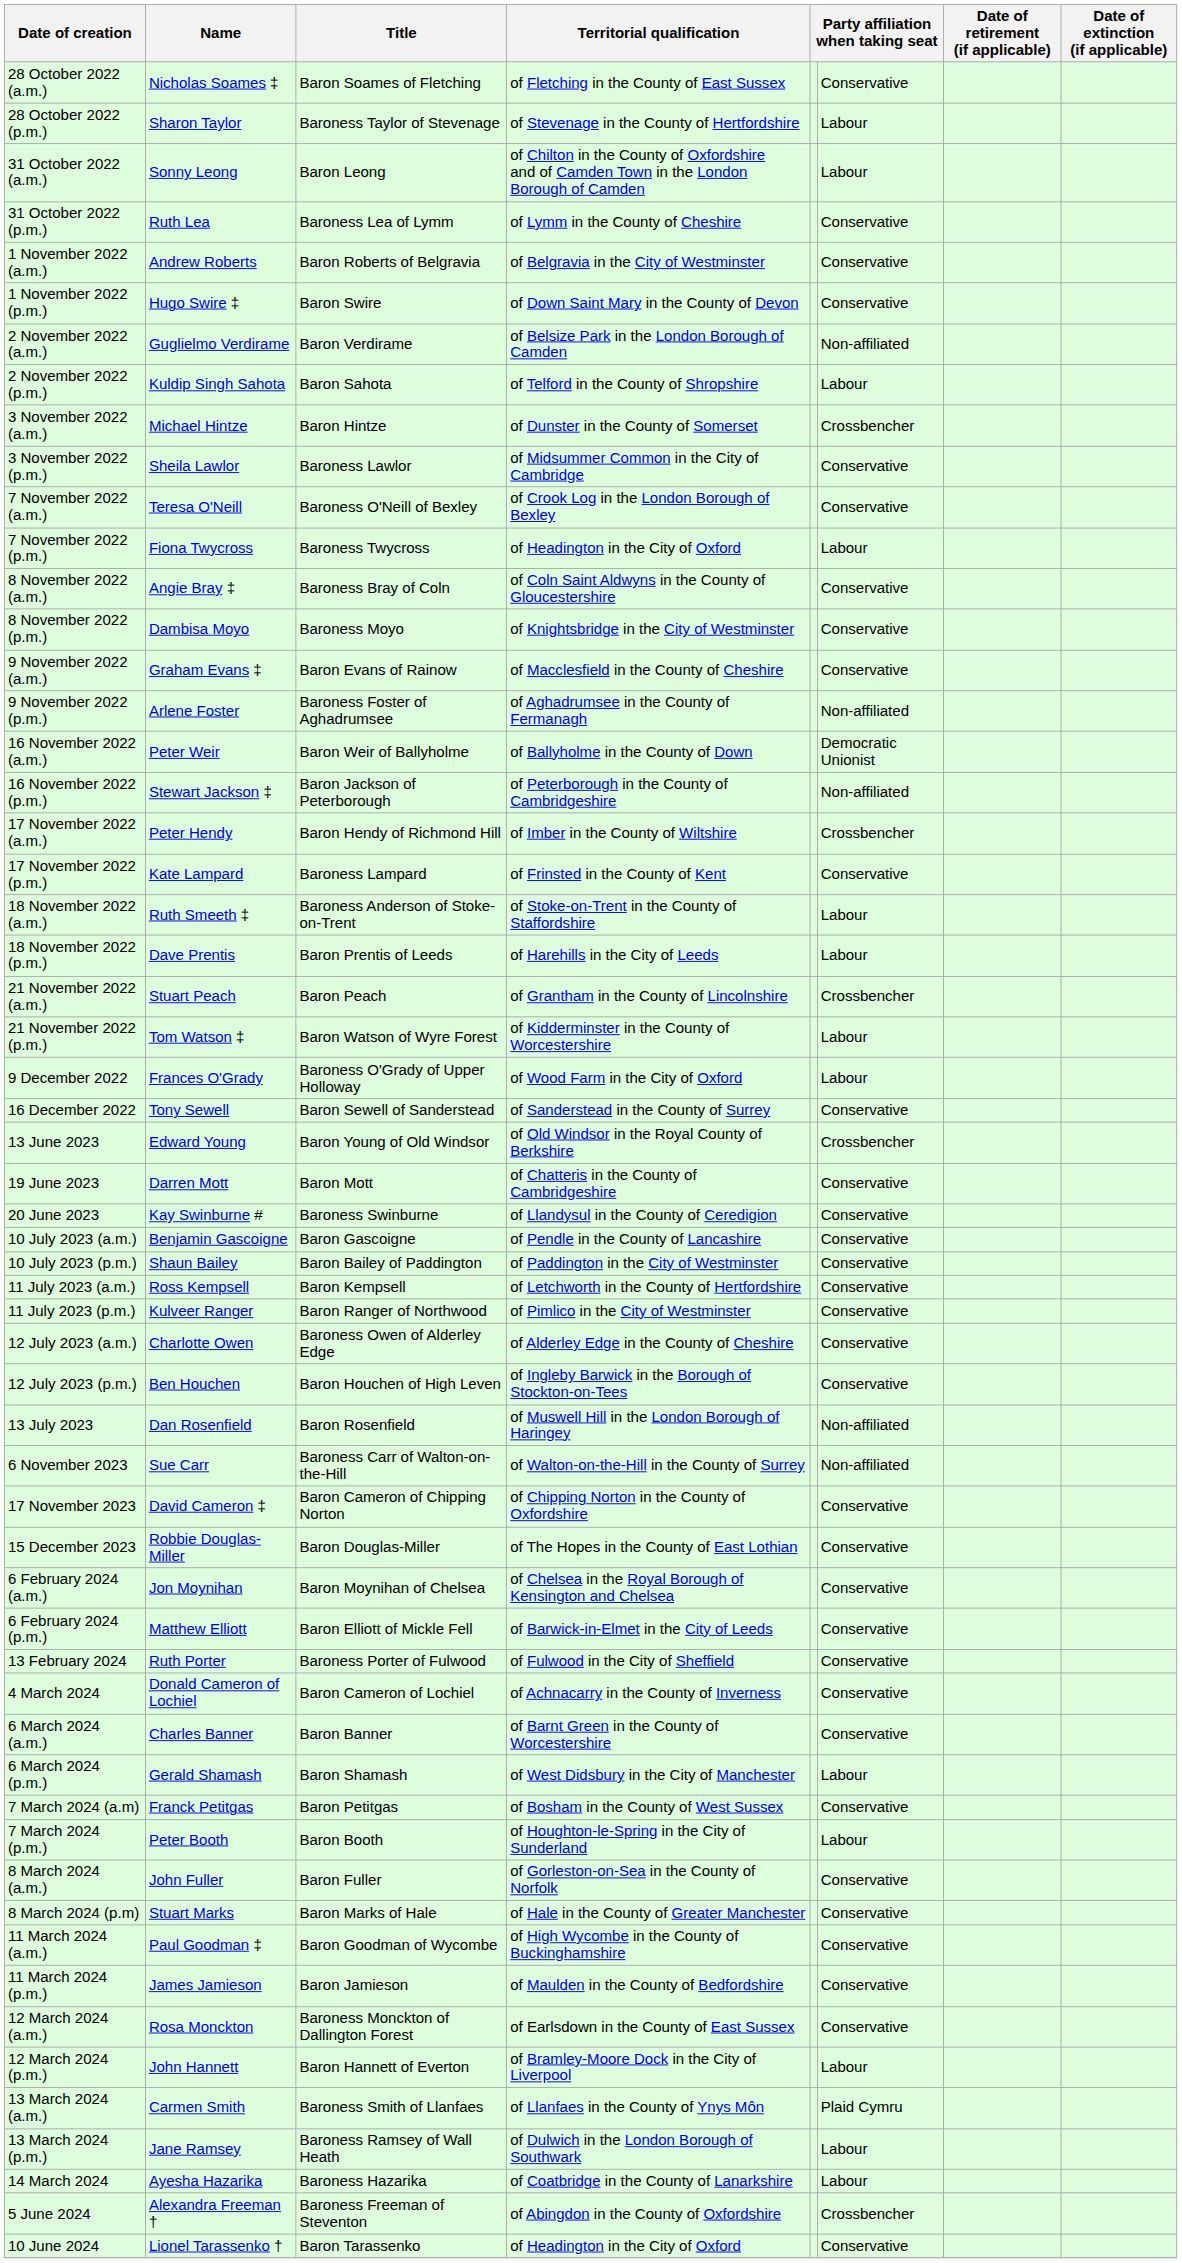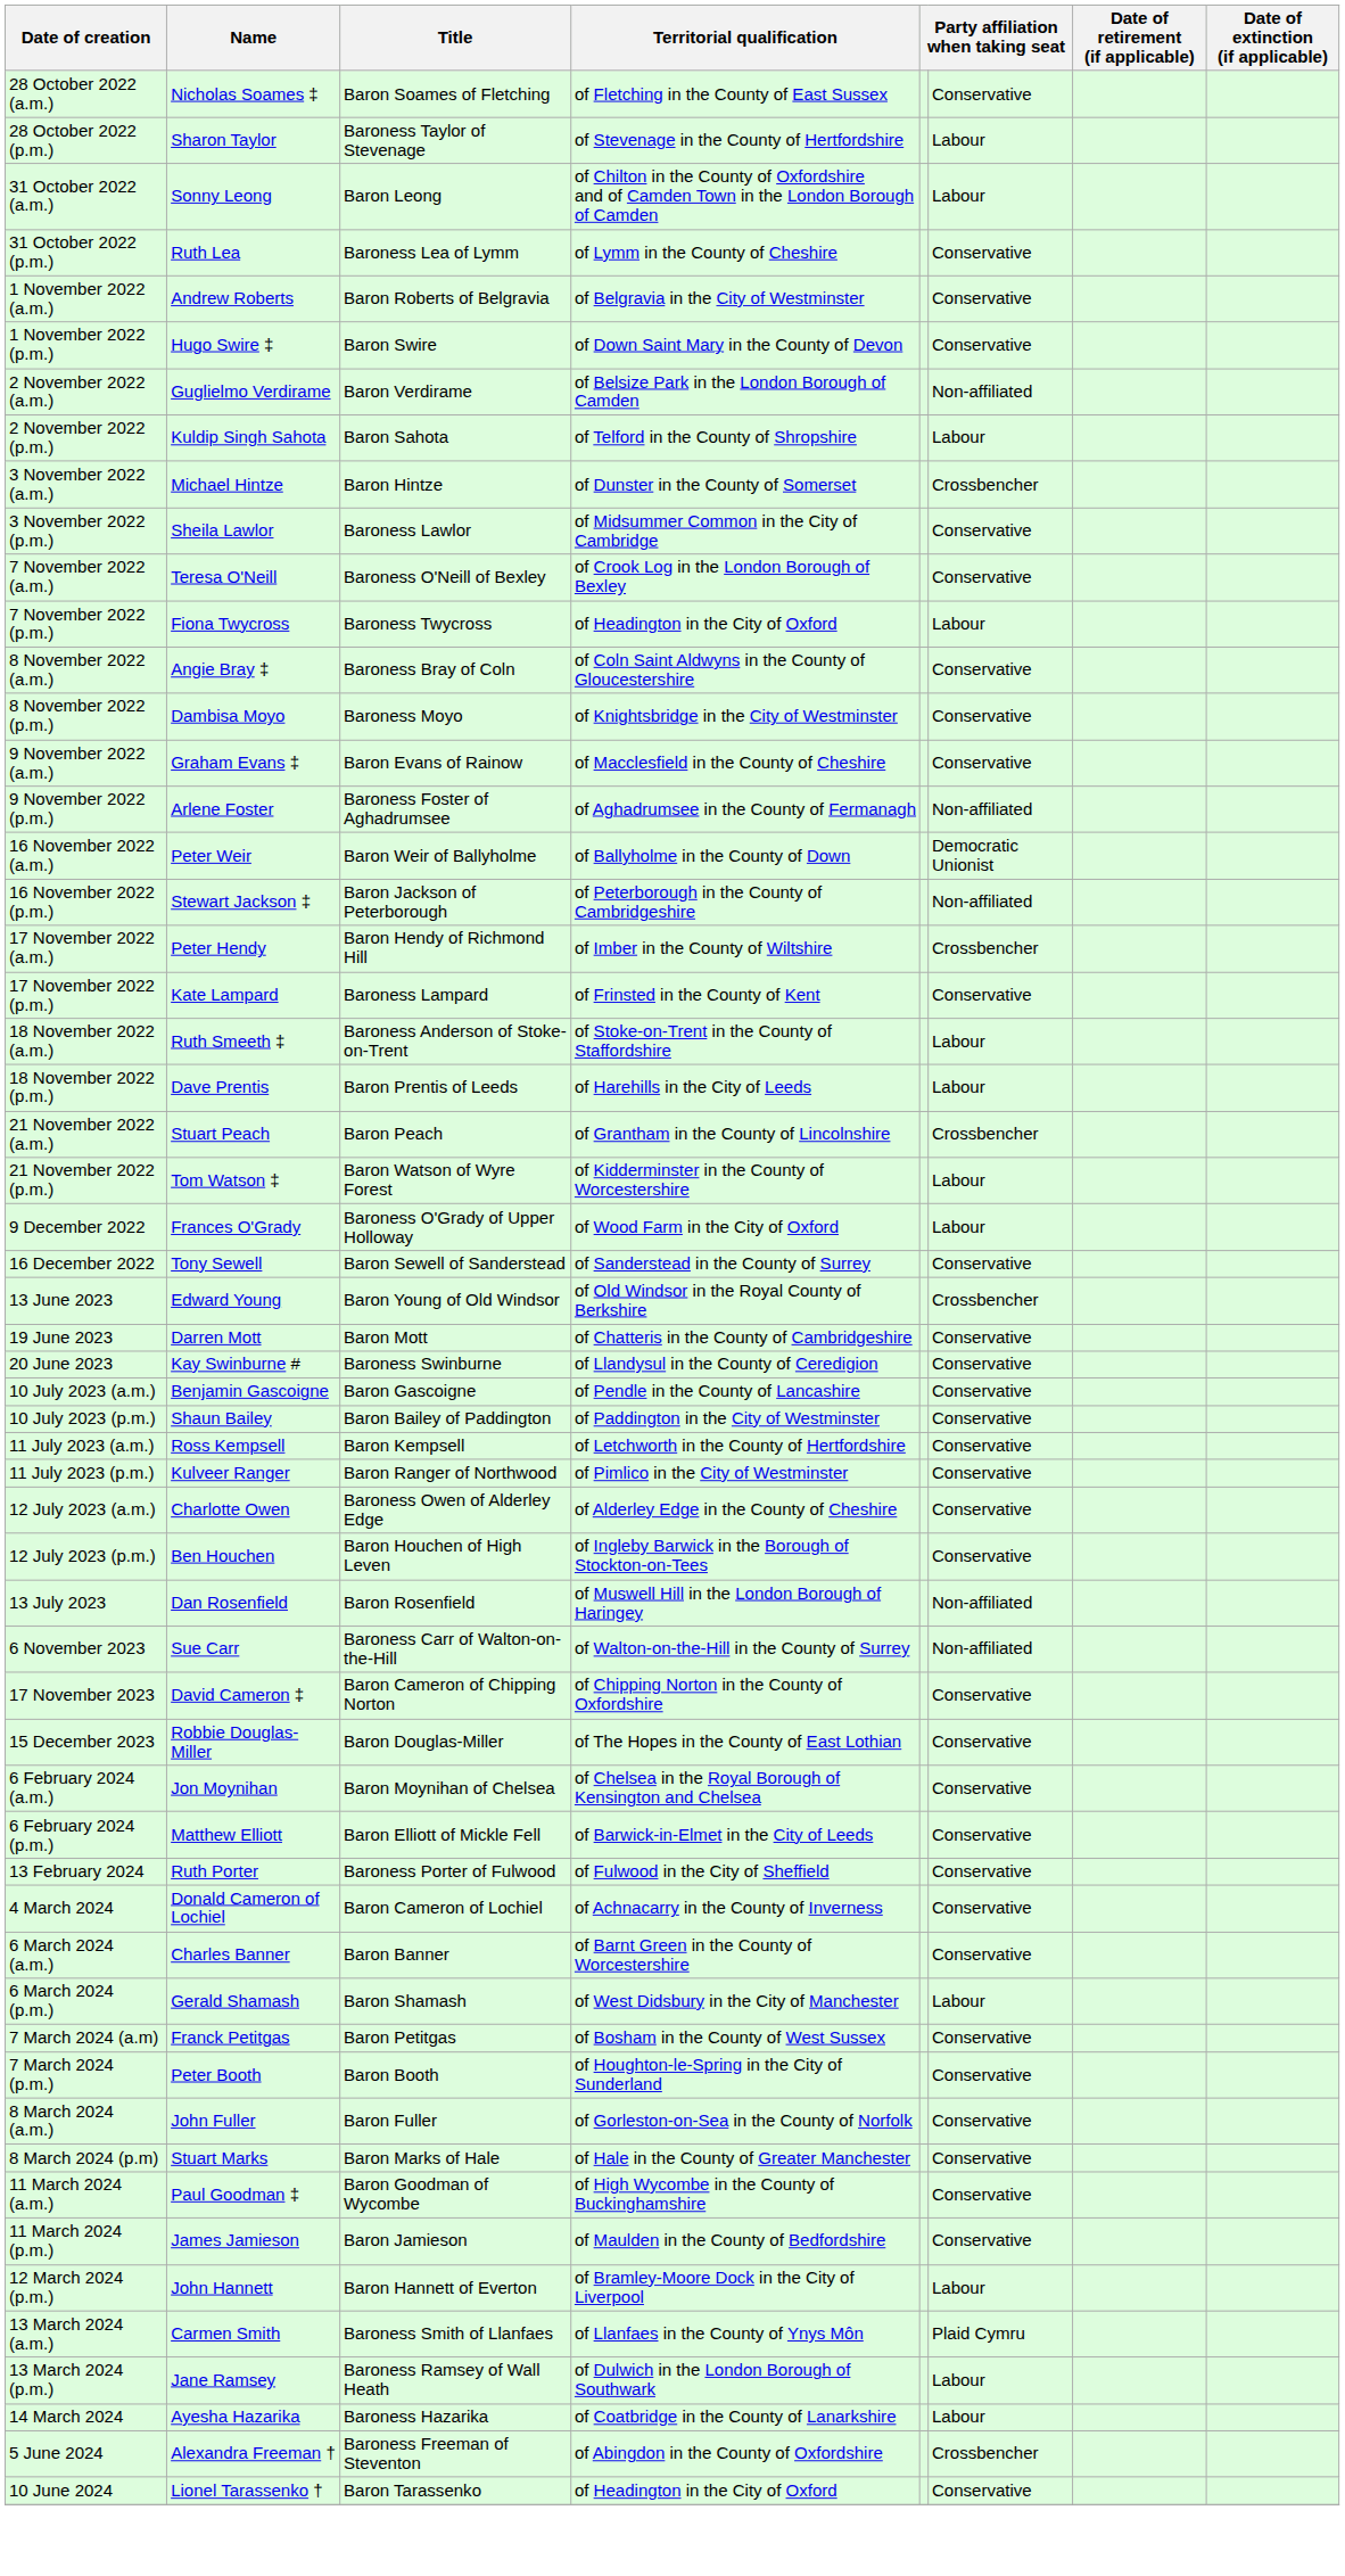7 March 2024 (p.m.) | column 6: Labour -> Conservative
- row: 12 March 2024 (a.m.) | Rosa Monckton | Baroness Monckton of Dallington Forest | of Earlsdown in the County of East Sussex | Conservative
